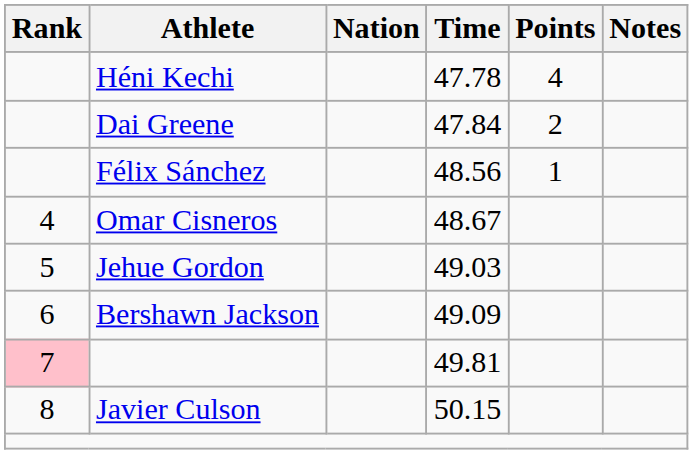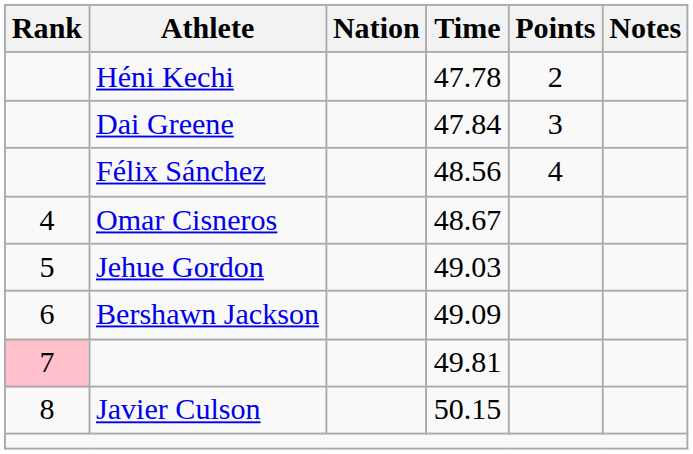47.78 | Points: 4 -> 2
47.84 | Points: 2 -> 3
48.56 | Points: 1 -> 4
